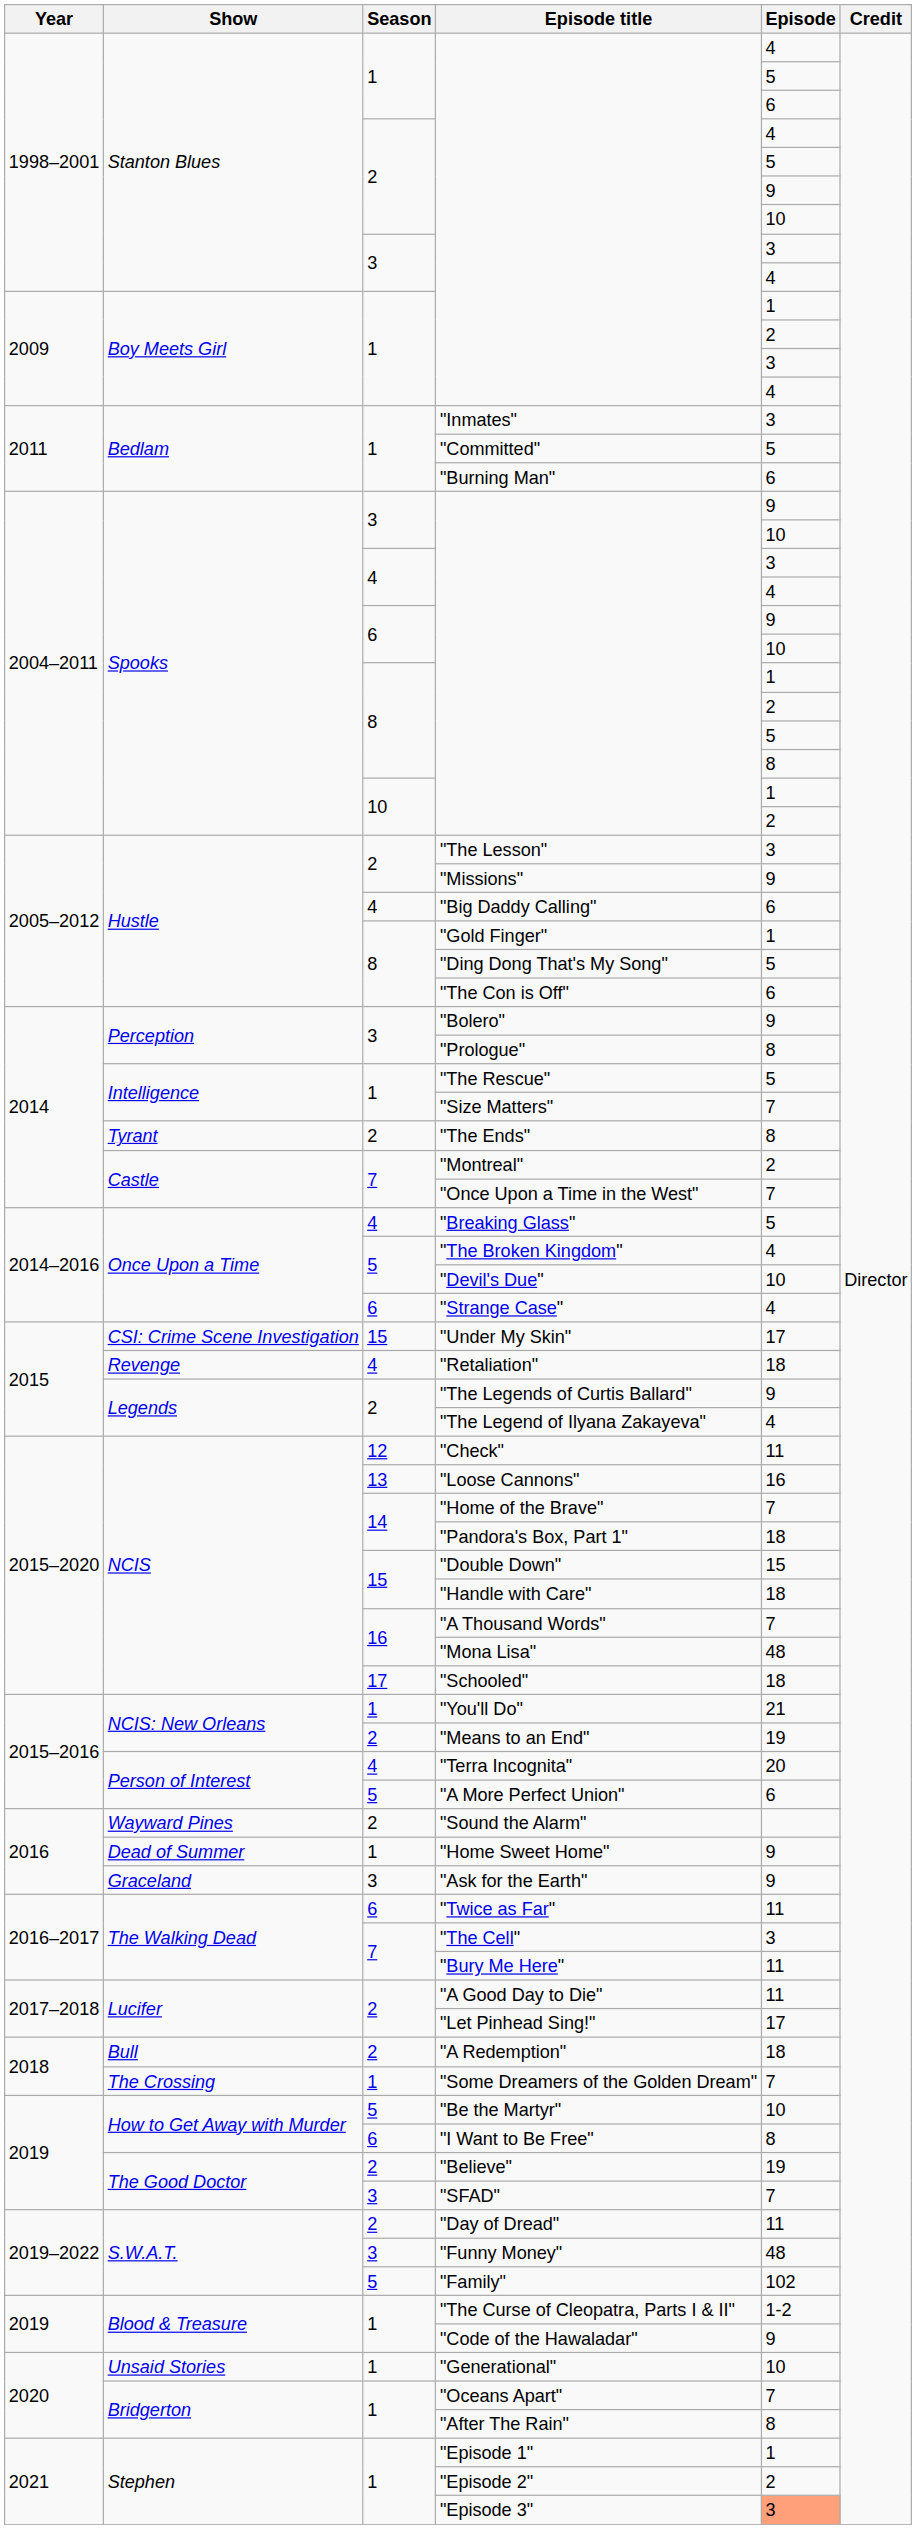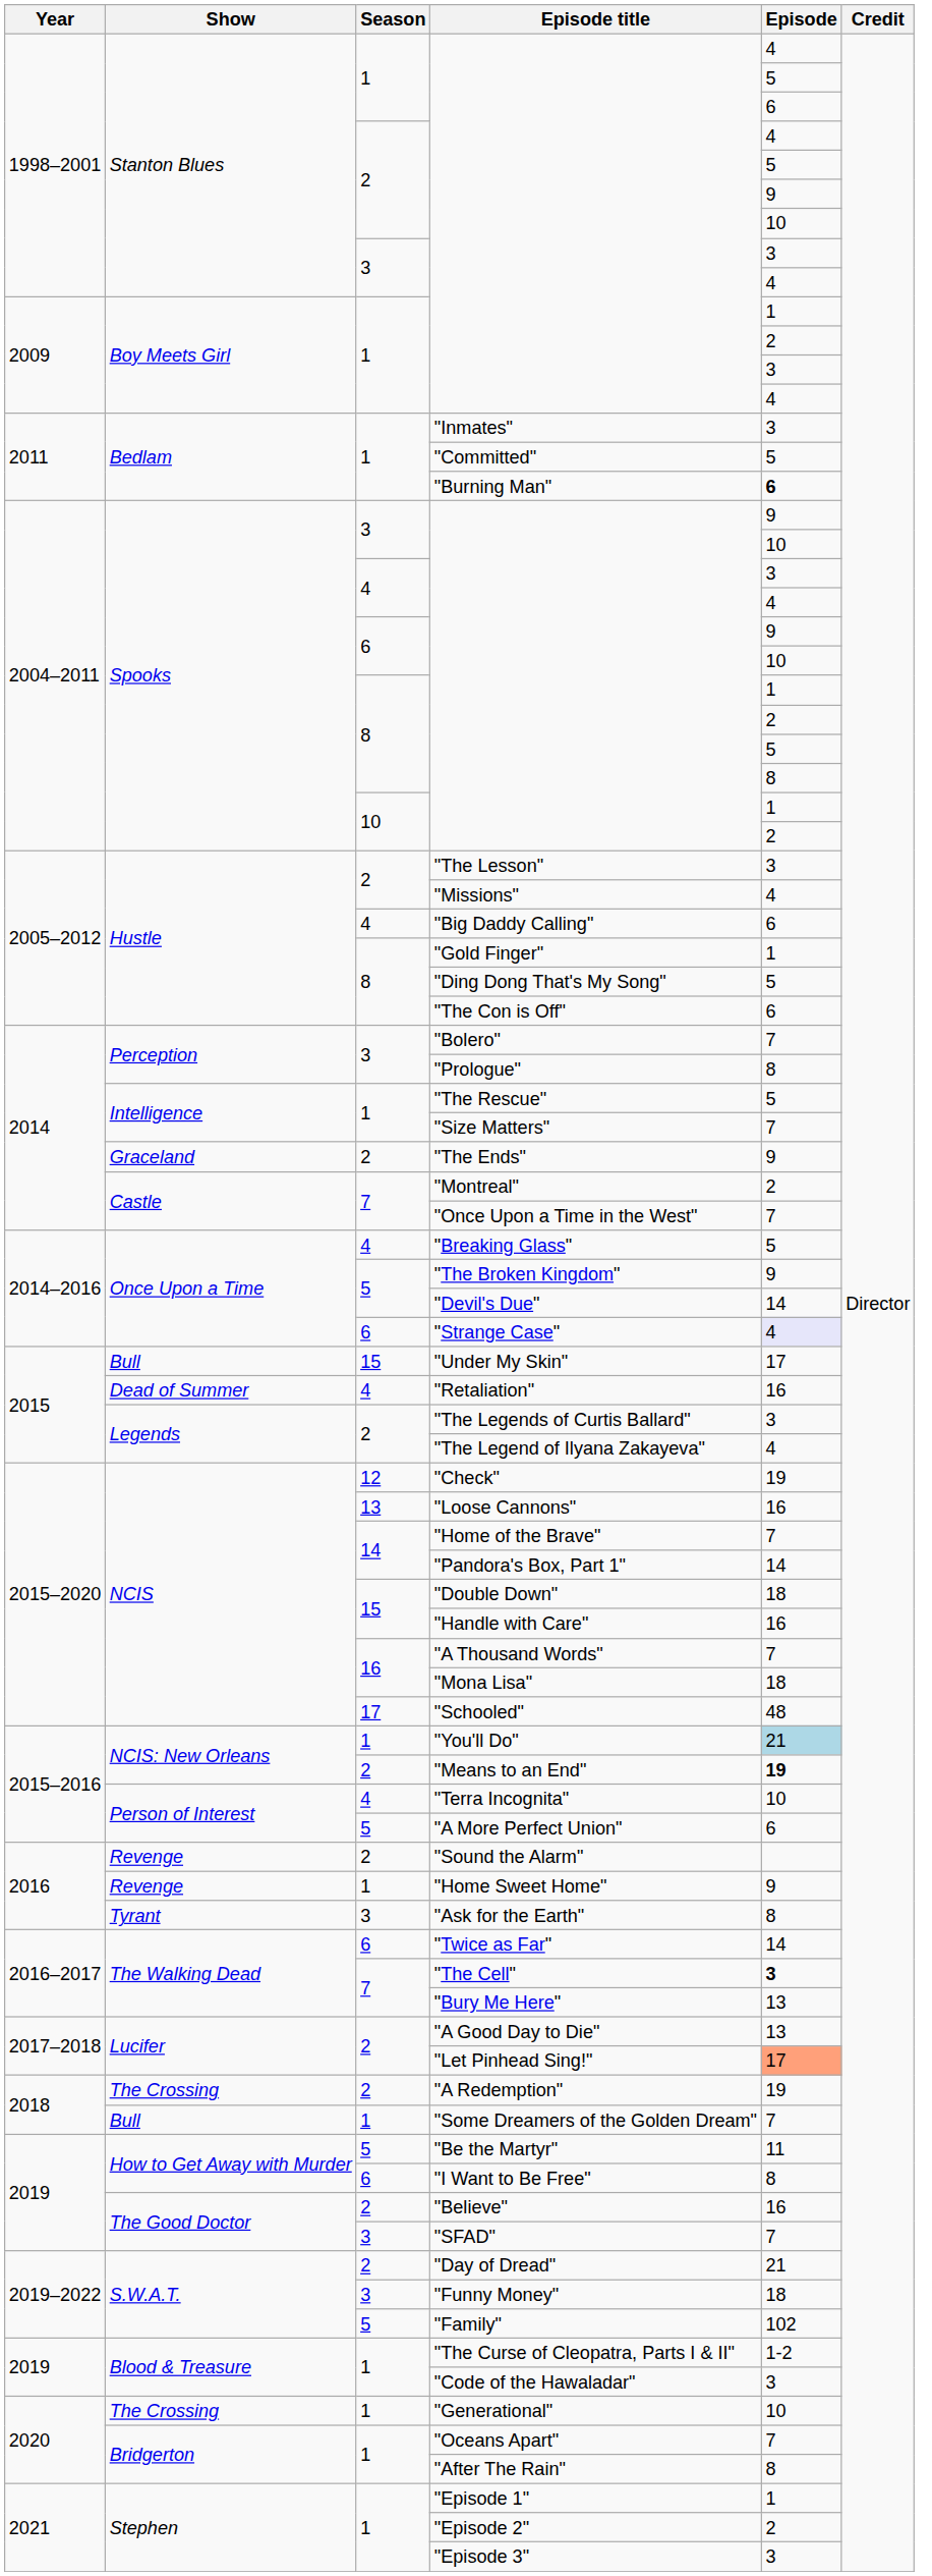"Burning Man" | Episode: normal -> bold
"Missions" | Episode: 9 -> 4
"Bolero" | Episode: 9 -> 7
"The Ends" | Show: Tyrant -> Graceland
"The Ends" | Episode: 8 -> 9
"The Broken Kingdom" | Episode: 4 -> 9
"Devil's Due" | Episode: 10 -> 14
"Strange Case" | Episode: no background -> lavender background
"Under My Skin" | Show: CSI: Crime Scene Investigation -> Bull
"Retaliation" | Show: Revenge -> Dead of Summer
"Retaliation" | Episode: 18 -> 16
"The Legends of Curtis Ballard" | Episode: 9 -> 3
"Check" | Episode: 11 -> 19
"Pandora's Box, Part 1" | Episode: 18 -> 14
"Double Down" | Episode: 15 -> 18
"Handle with Care" | Episode: 18 -> 16
"Mona Lisa" | Episode: 48 -> 18
"Schooled" | Episode: 18 -> 48
"You'll Do" | Episode: no background -> lightblue background
"Means to an End" | Episode: normal -> bold
"Terra Incognita" | Episode: 20 -> 10
"Sound the Alarm" | Show: Wayward Pines -> Revenge
"Home Sweet Home" | Show: Dead of Summer -> Revenge
"Ask for the Earth" | Show: Graceland -> Tyrant
"Ask for the Earth" | Episode: 9 -> 8
"Twice as Far" | Episode: 11 -> 14
"The Cell" | Episode: normal -> bold
"Bury Me Here" | Episode: 11 -> 13
"A Good Day to Die" | Episode: 11 -> 13
"Let Pinhead Sing!" | Episode: no background -> lightsalmon background
"A Redemption" | Show: Bull -> The Crossing
"A Redemption" | Episode: 18 -> 19
"Some Dreamers of the Golden Dream" | Show: The Crossing -> Bull
"Be the Martyr" | Episode: 10 -> 11
"Believe" | Episode: 19 -> 16
"Day of Dread" | Episode: 11 -> 21
"Funny Money" | Episode: 48 -> 18
"Code of the Hawaladar" | Episode: 9 -> 3
"Generational" | Show: Unsaid Stories -> The Crossing
"Episode 3" | Episode: lightsalmon background -> no background
